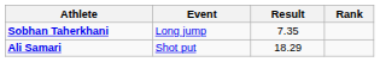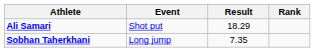rows swapped: Sobhan Taherkhani <-> Ali Samari
